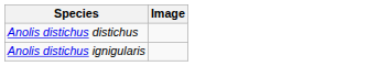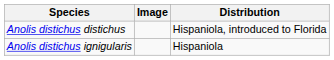+ column: Distribution | Hispaniola, introduced to Florida | Hispaniola
